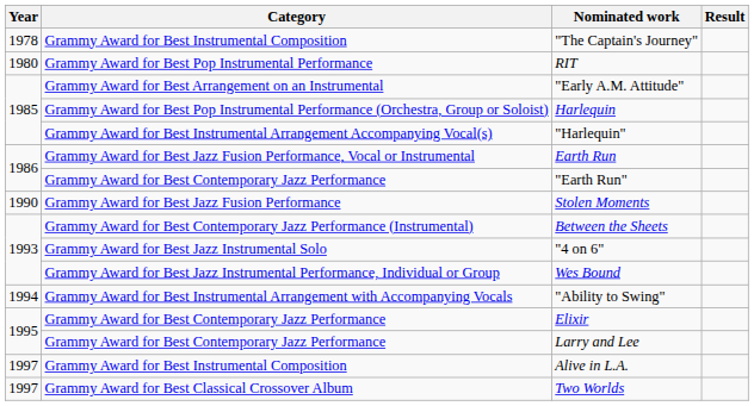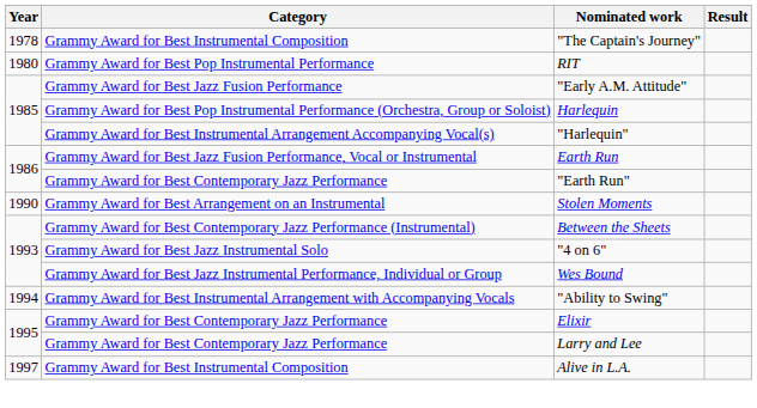"Early A.M. Attitude" | Category: Grammy Award for Best Arrangement on an Instrumental -> Grammy Award for Best Jazz Fusion Performance
Stolen Moments | Category: Grammy Award for Best Jazz Fusion Performance -> Grammy Award for Best Arrangement on an Instrumental
- row: 1997 | Grammy Award for Best Classical Crossover Album | Two Worlds
